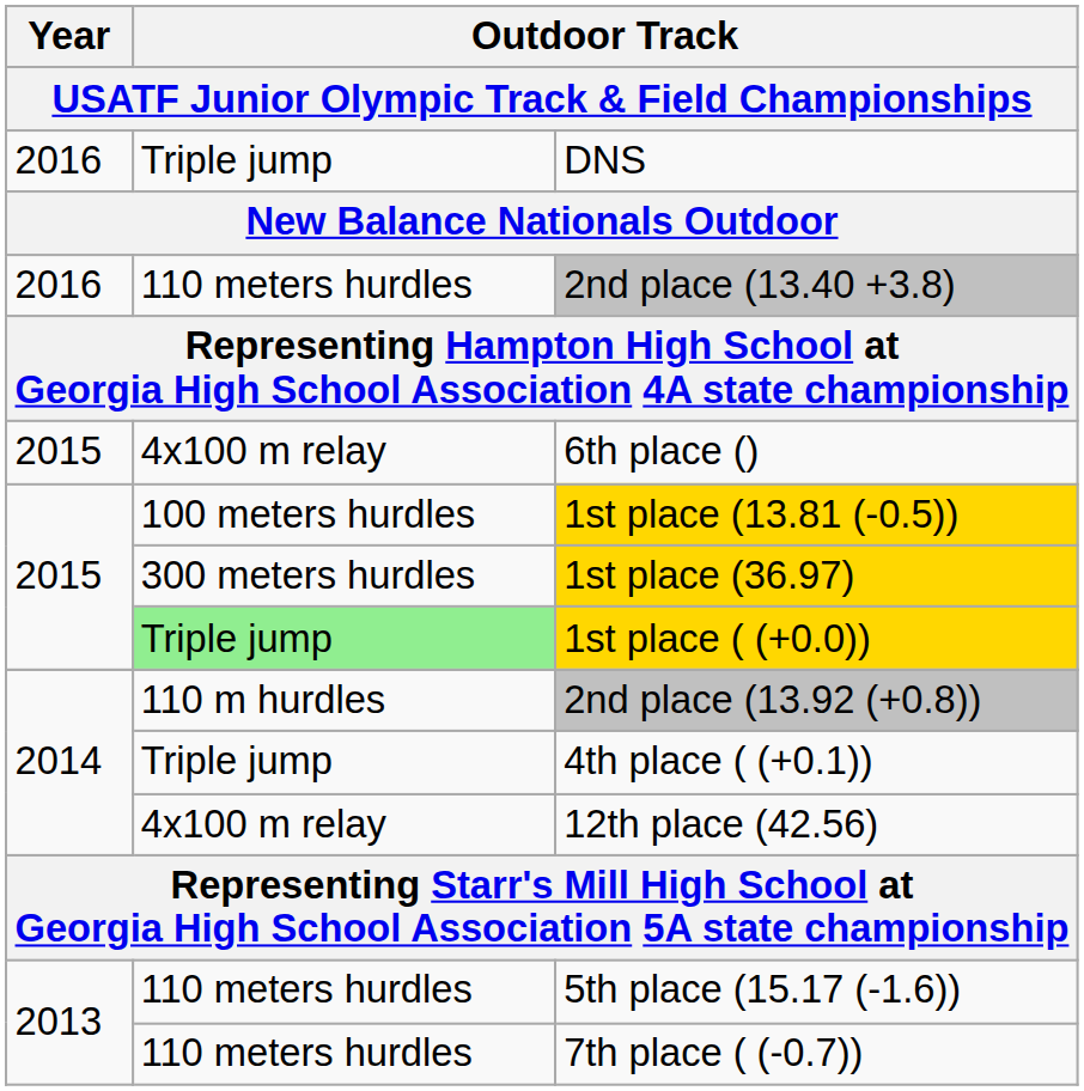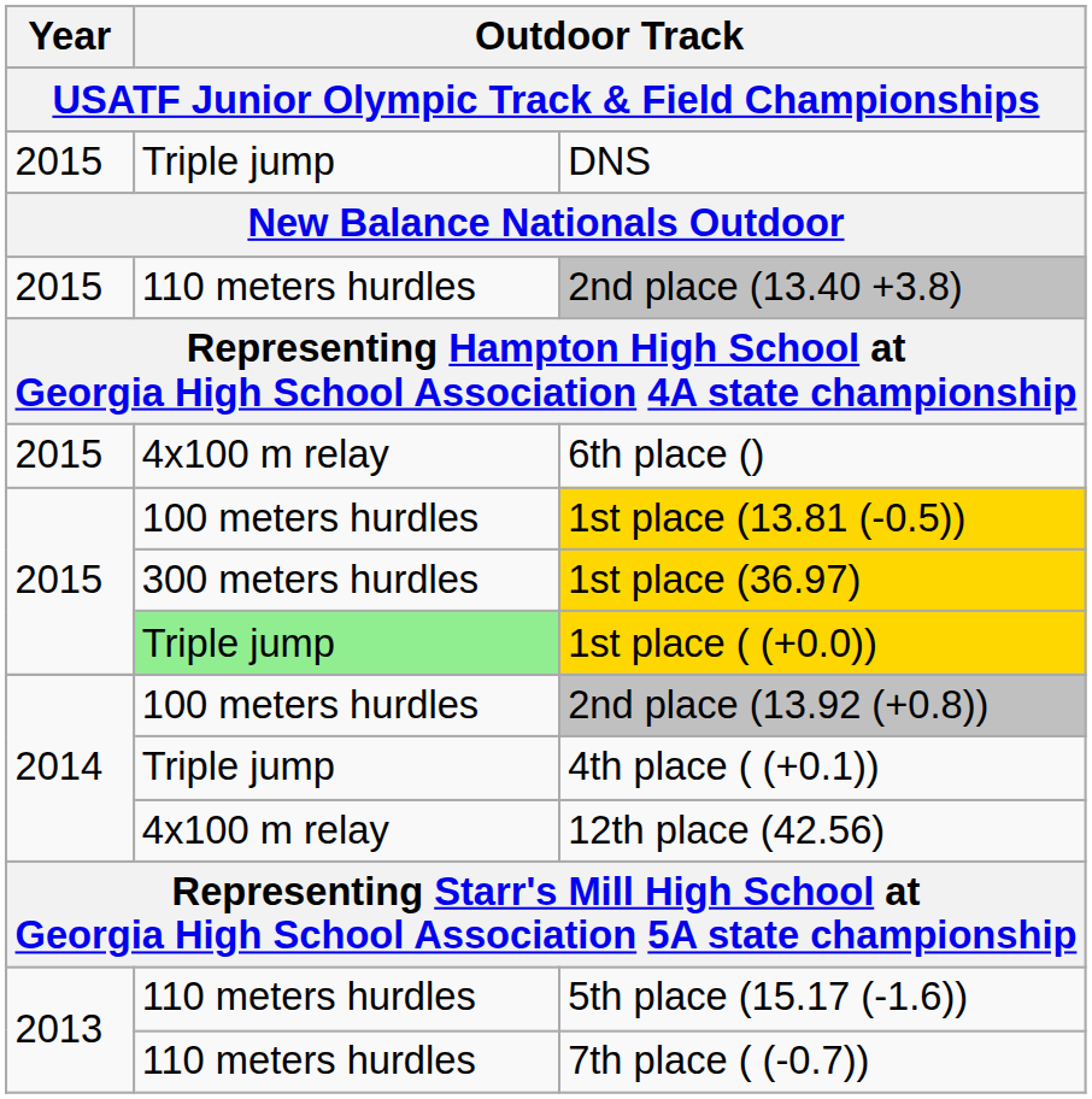DNS | Year: 2016 -> 2015
2nd place (13.40 +3.8) | Year: 2016 -> 2015
2nd place (13.92 (+0.8)) | column 2: 110 m hurdles -> 100 meters hurdles
